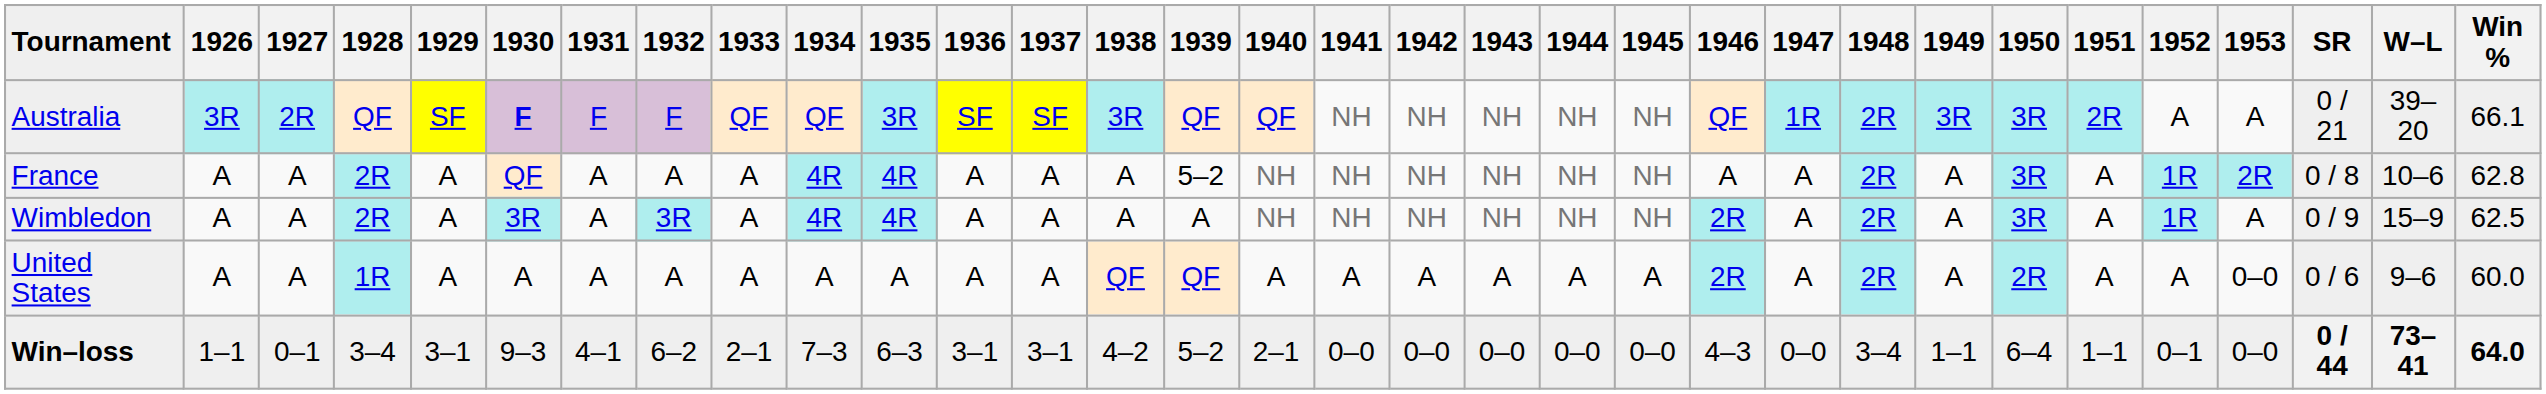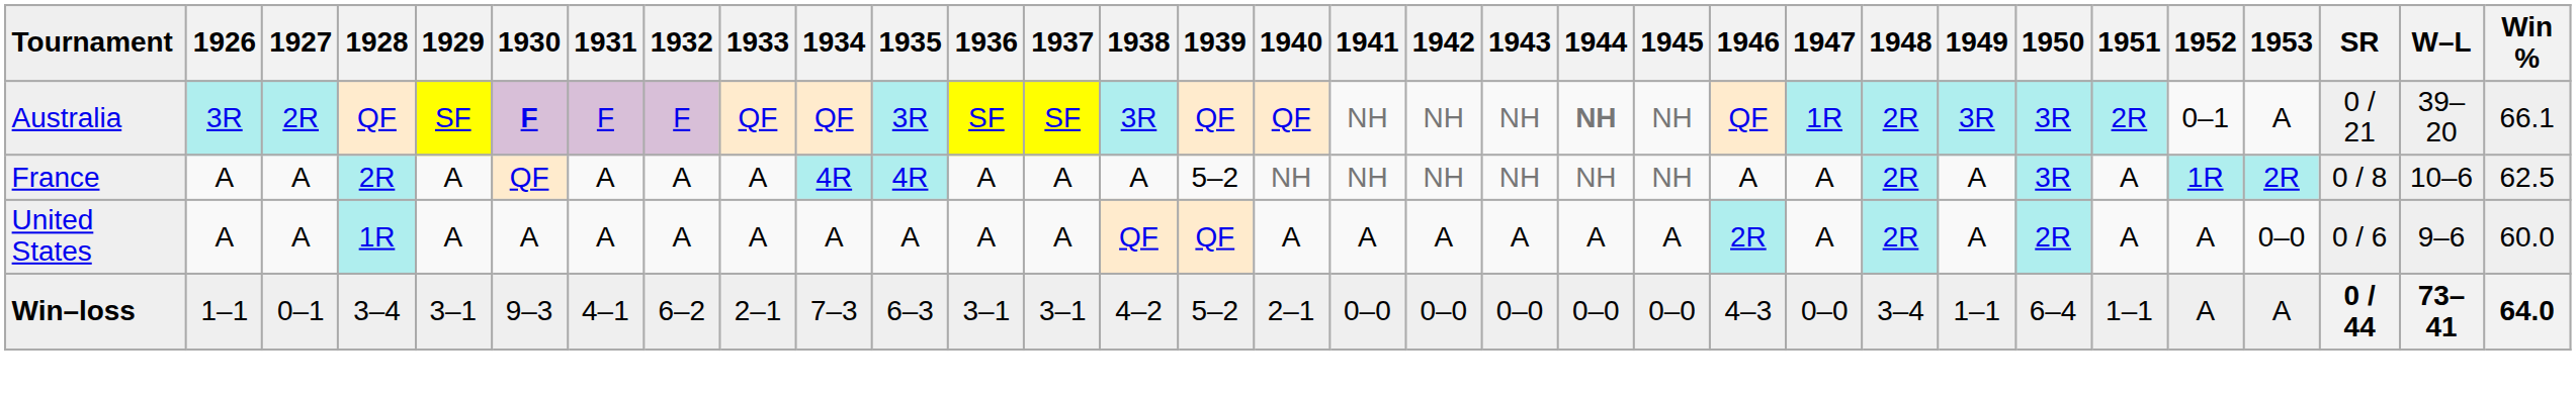Australia | 1944: normal -> bold
Australia | 1952: A -> 0–1
France | Win %: 62.8 -> 62.5
- row: Wimbledon | A | A | 2R | A | 3R | A | 3R | A | 4R | 4R | A | A | A | A | NH | NH | NH | NH | NH | NH | 2R | A | 2R | A | 3R | A | 1R | A | 0 / 9 | 15–9 | 62.5
Win–loss | 1952: 0–1 -> A
Win–loss | 1953: 0–0 -> A
